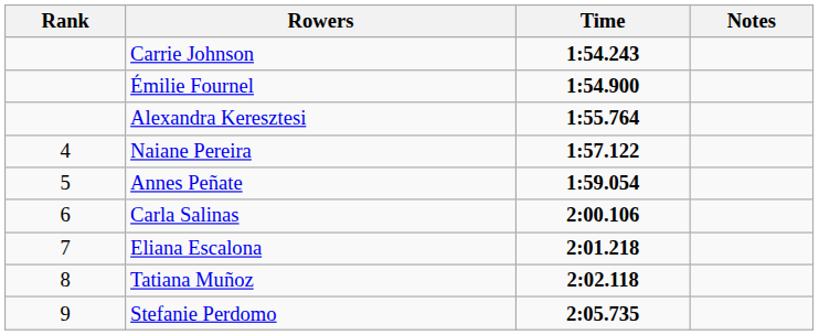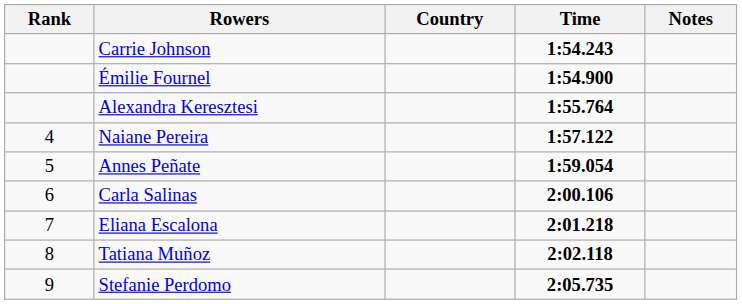+ column: Country
